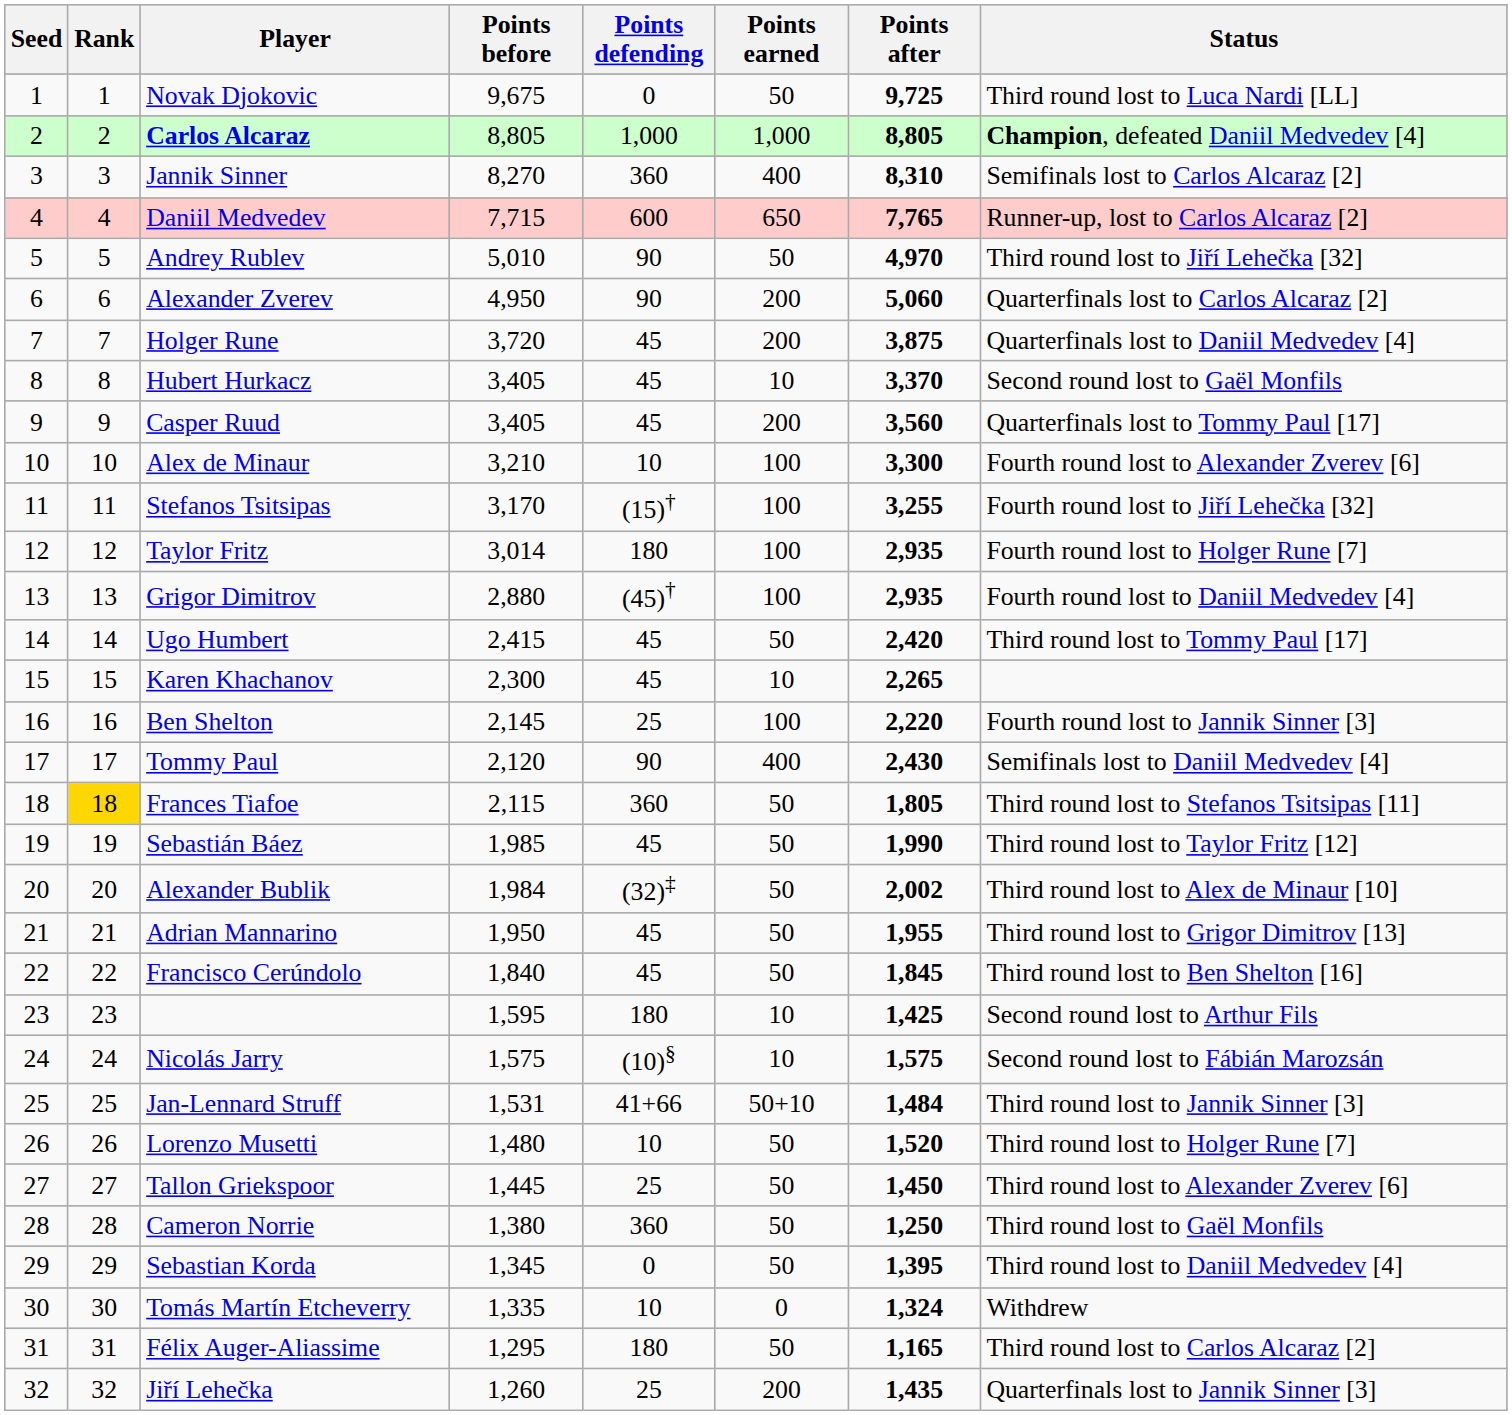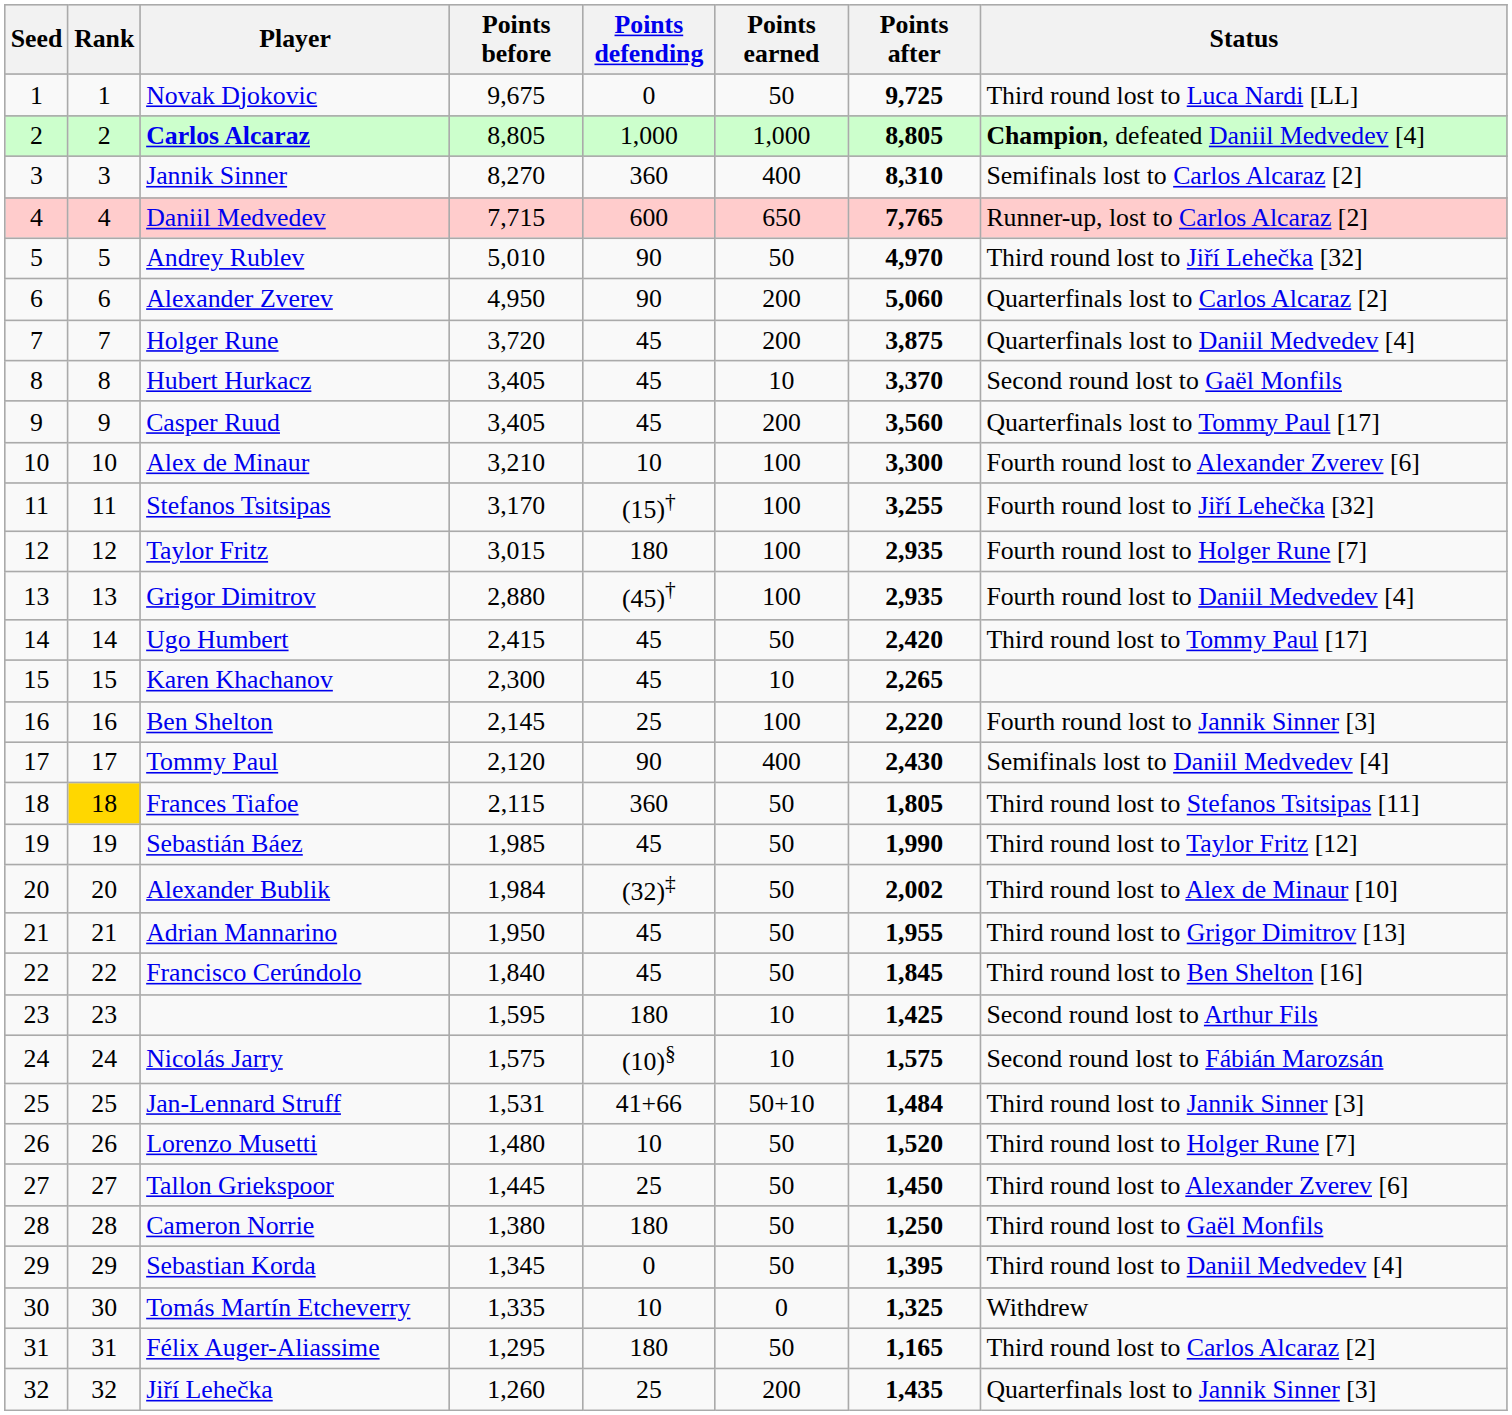Taylor Fritz | Points before: 3,014 -> 3,015
Cameron Norrie | Points defending: 360 -> 180
Tomás Martín Etcheverry | Points after: 1,324 -> 1,325
